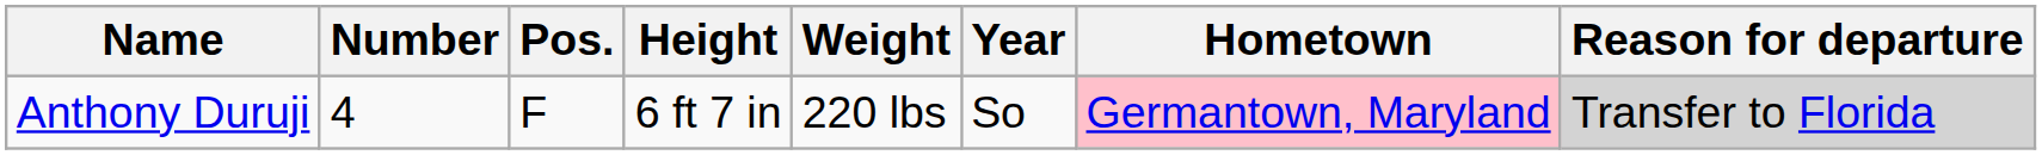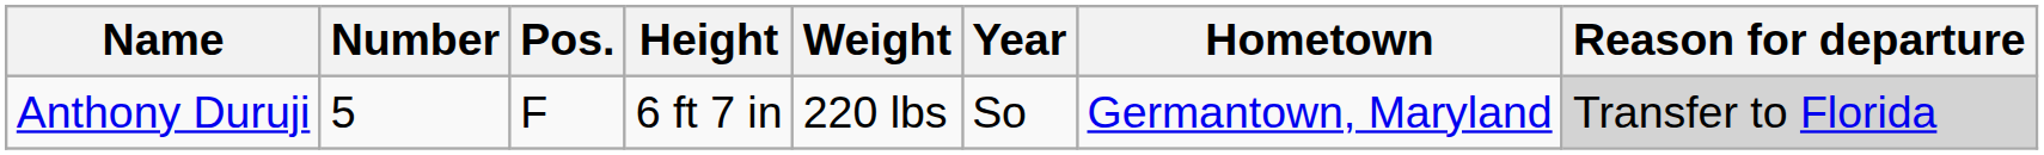Anthony Duruji | Number: 4 -> 5
Anthony Duruji | Hometown: pink background -> no background
